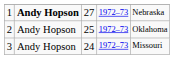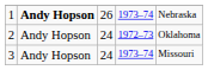1 | column 3: 27 -> 26
1 | column 4: 1972–73 -> 1973–74
2 | column 3: 25 -> 24
3 | column 4: 1972–73 -> 1973–74
